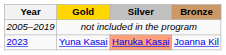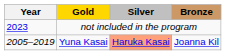not included in the program | Year: 2005–2019 -> 2023
Yuna Kasai | Year: 2023 -> 2005–2019
